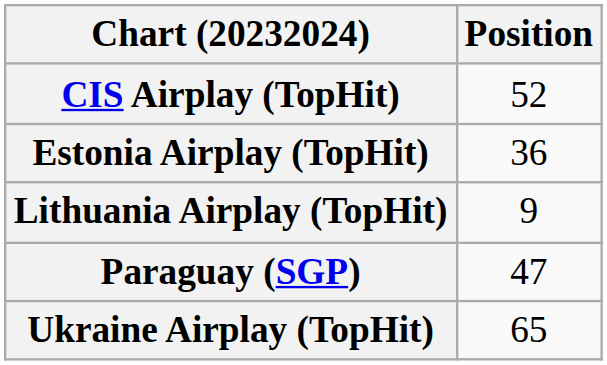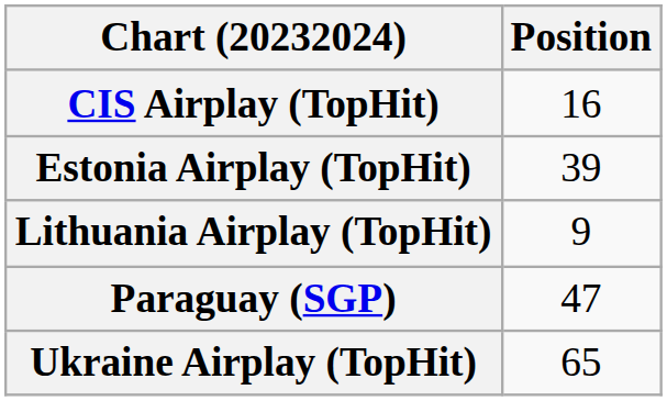CIS Airplay (TopHit) | Position: 52 -> 16
Estonia Airplay (TopHit) | Position: 36 -> 39
